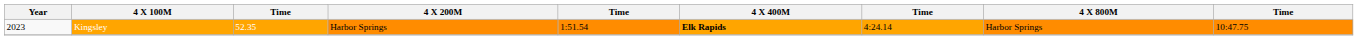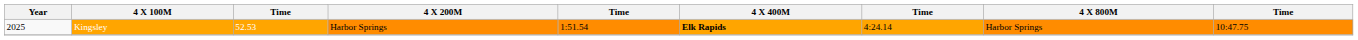Kingsley | Year: 2023 -> 2025
Kingsley | column 3: 52.35 -> 52.53
